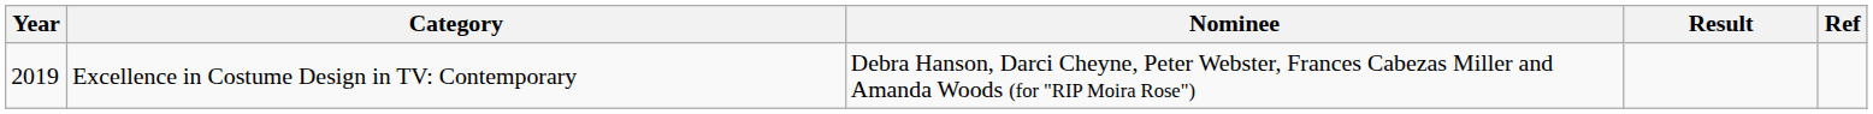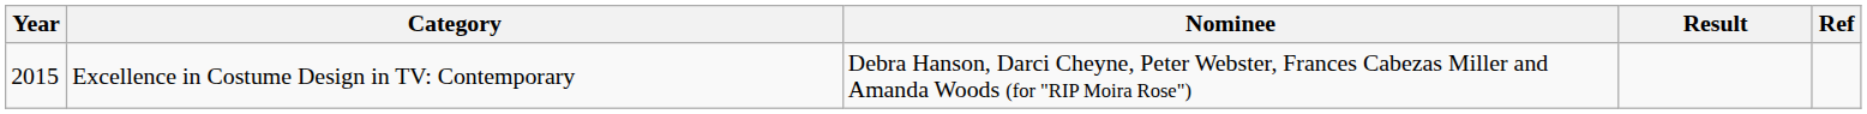Excellence in Costume Design in TV: Contemporary | Year: 2019 -> 2015
